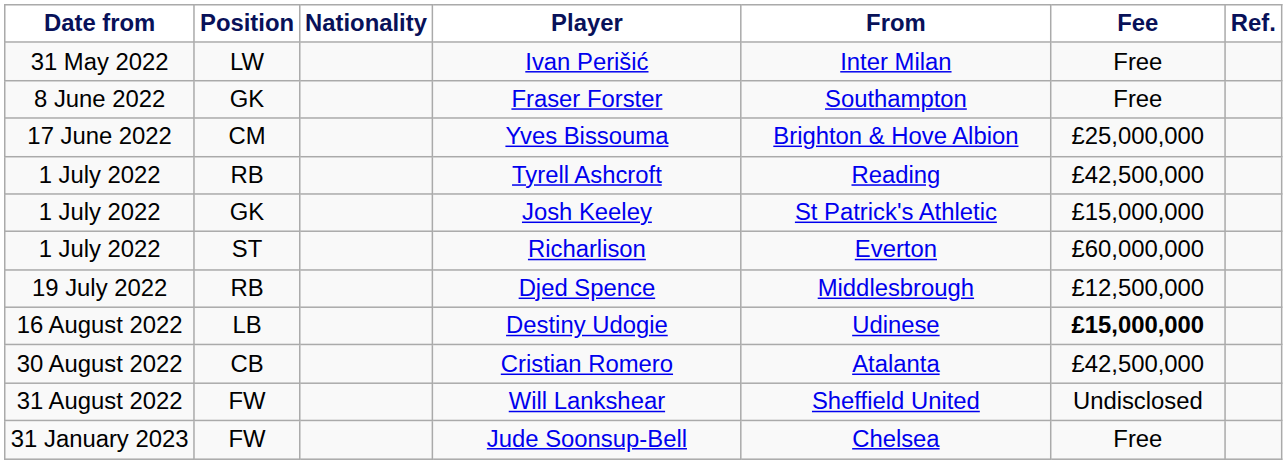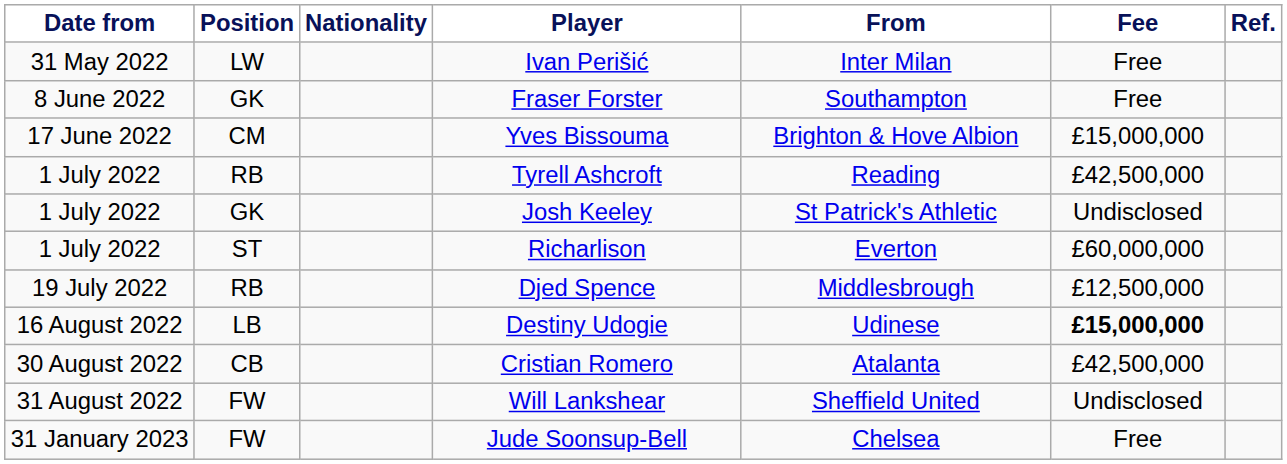Yves Bissouma | Fee: £25,000,000 -> £15,000,000
Josh Keeley | Fee: £15,000,000 -> Undisclosed
